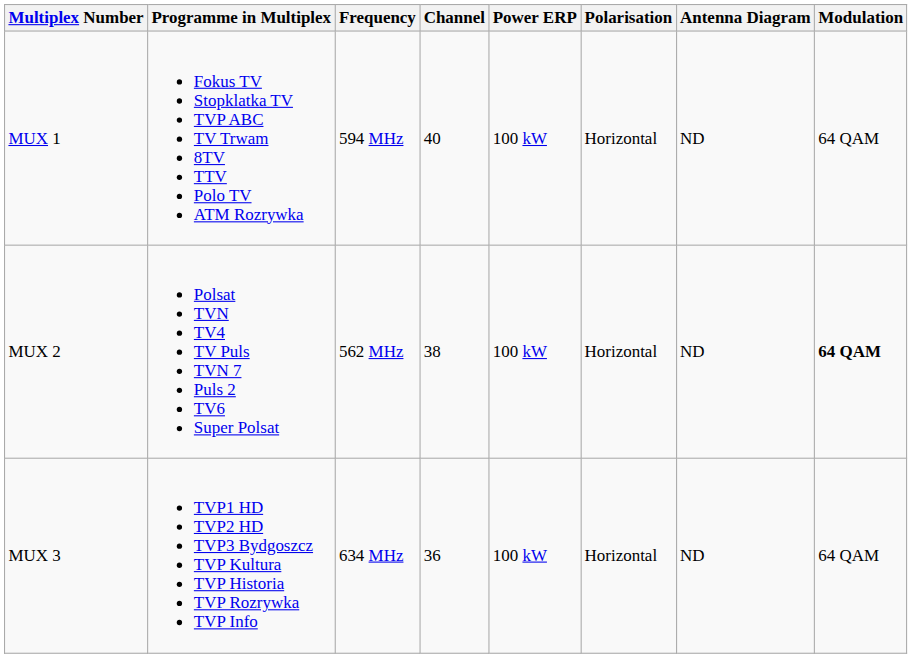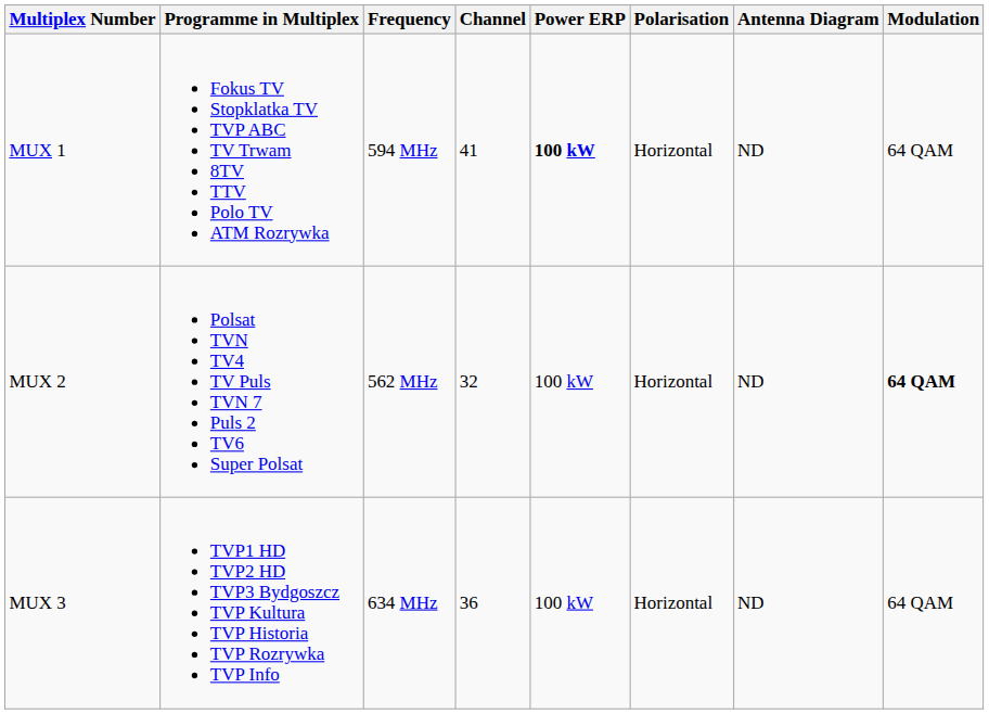MUX 1 | Channel: 40 -> 41
MUX 1 | Power ERP: normal -> bold
MUX 2 | Channel: 38 -> 32
